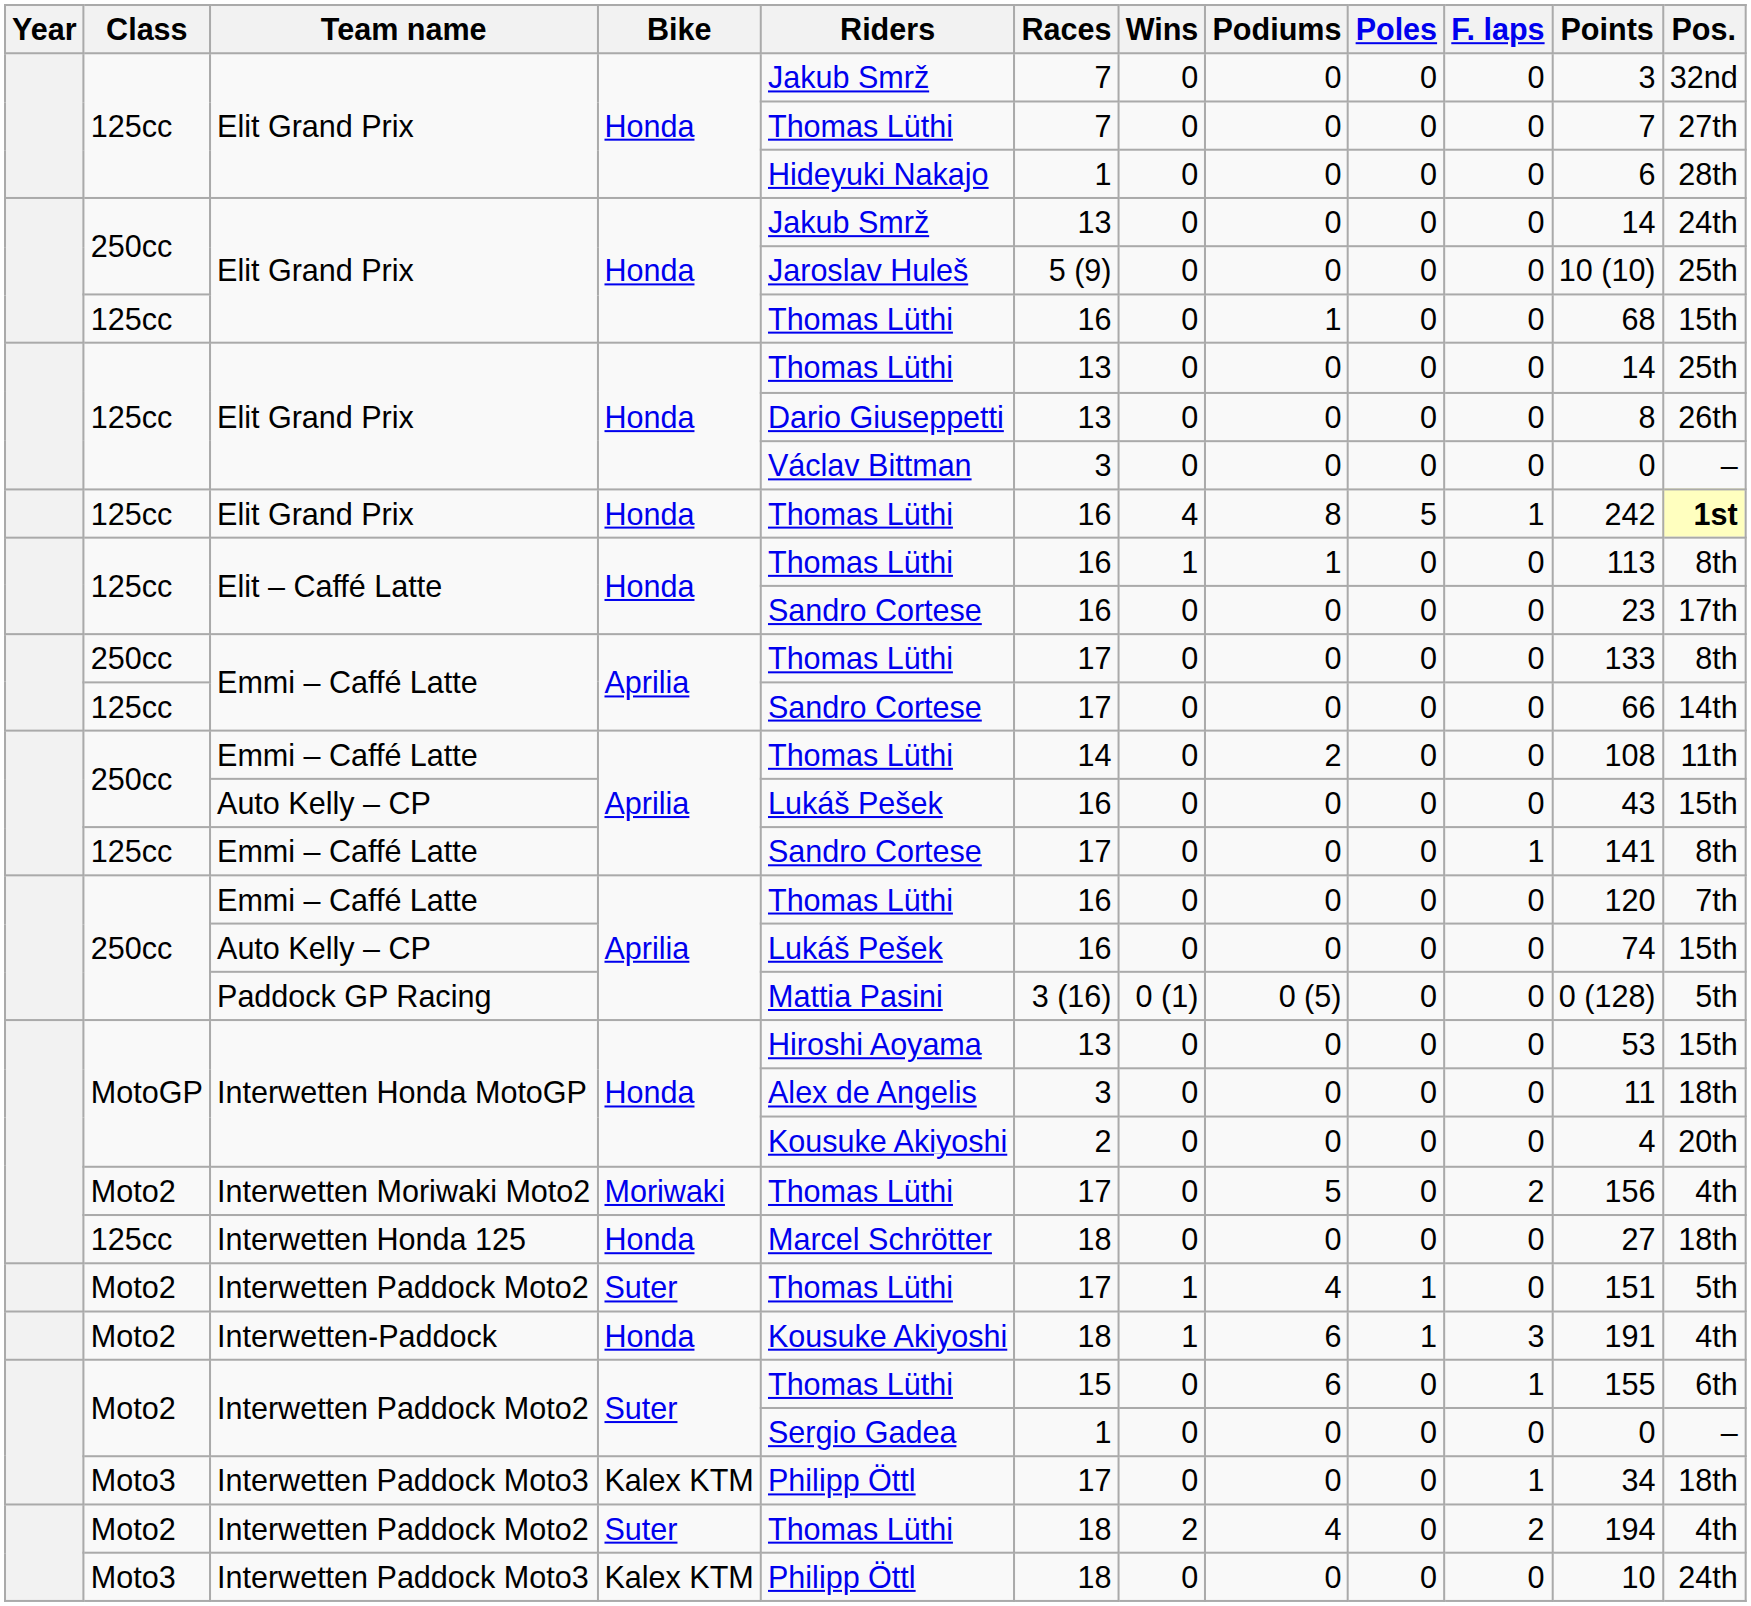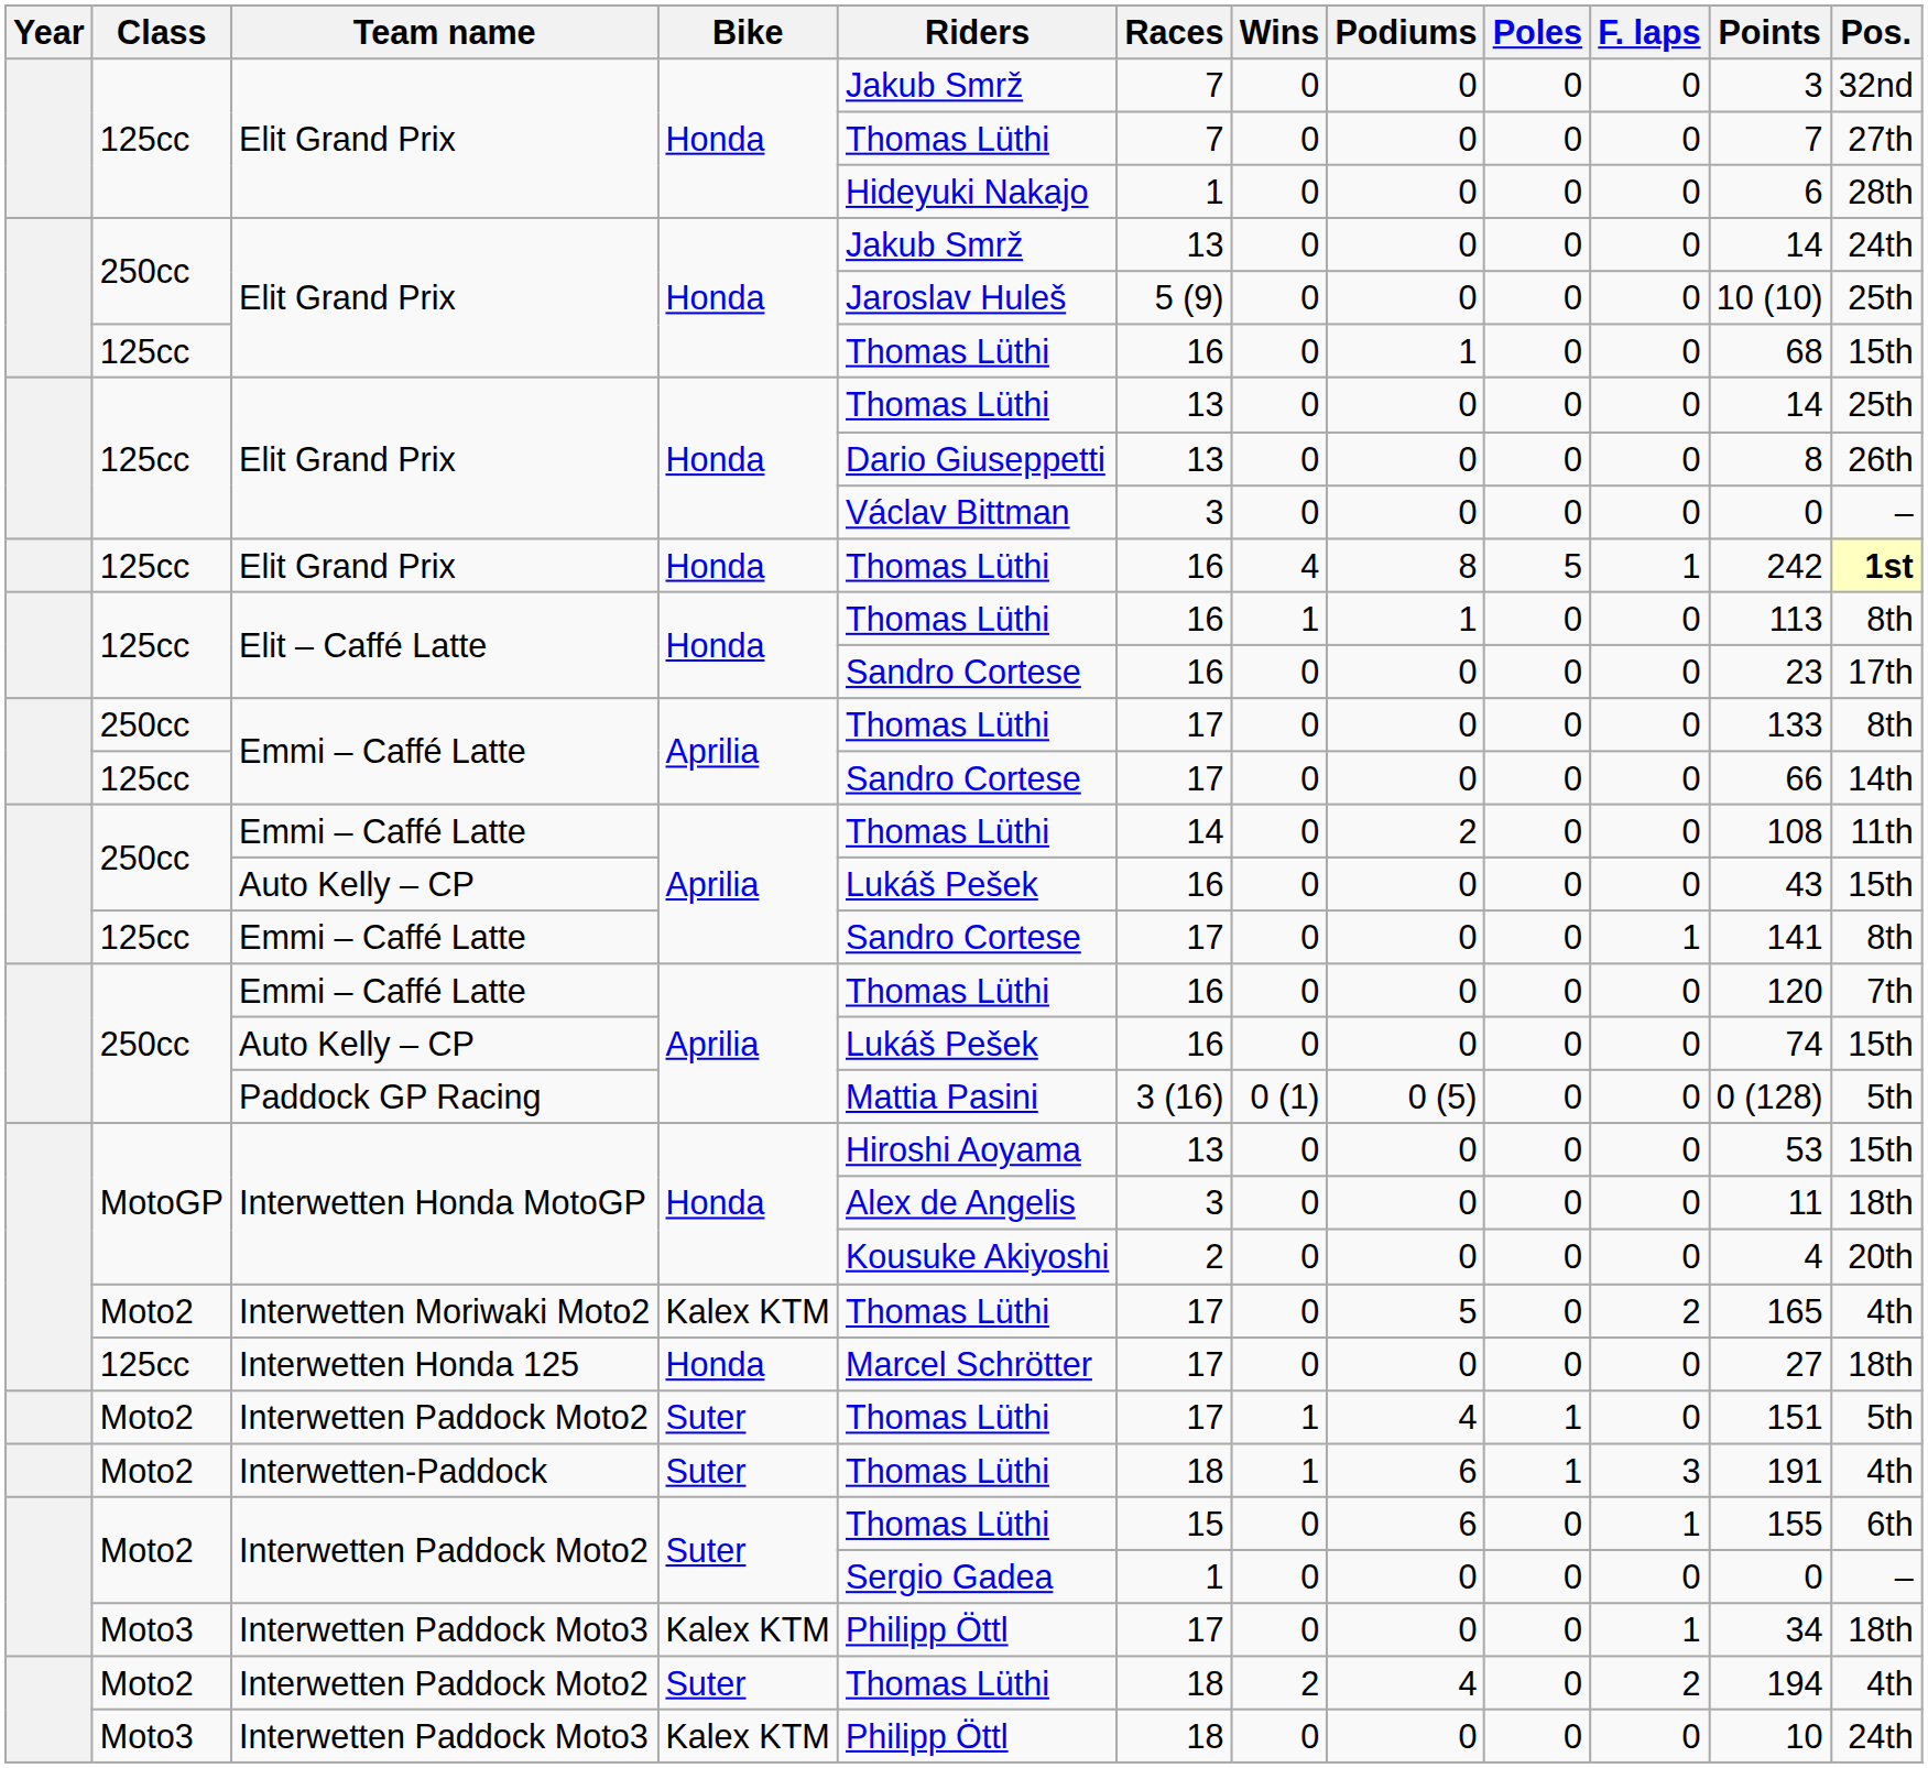Interwetten Moriwaki Moto2 | Bike: Moriwaki -> Kalex KTM
Interwetten Moriwaki Moto2 | Points: 156 -> 165
Interwetten Honda 125 | Races: 18 -> 17
Interwetten-Paddock | Bike: Honda -> Suter
Interwetten-Paddock | Riders: Kousuke Akiyoshi -> Thomas Lüthi
